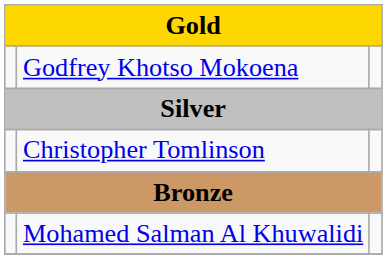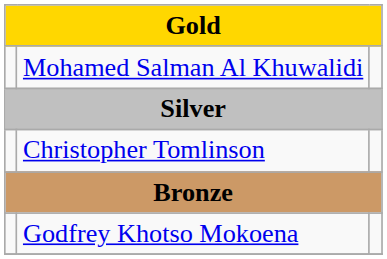rows swapped: Godfrey Khotso Mokoena <-> Mohamed Salman Al Khuwalidi
